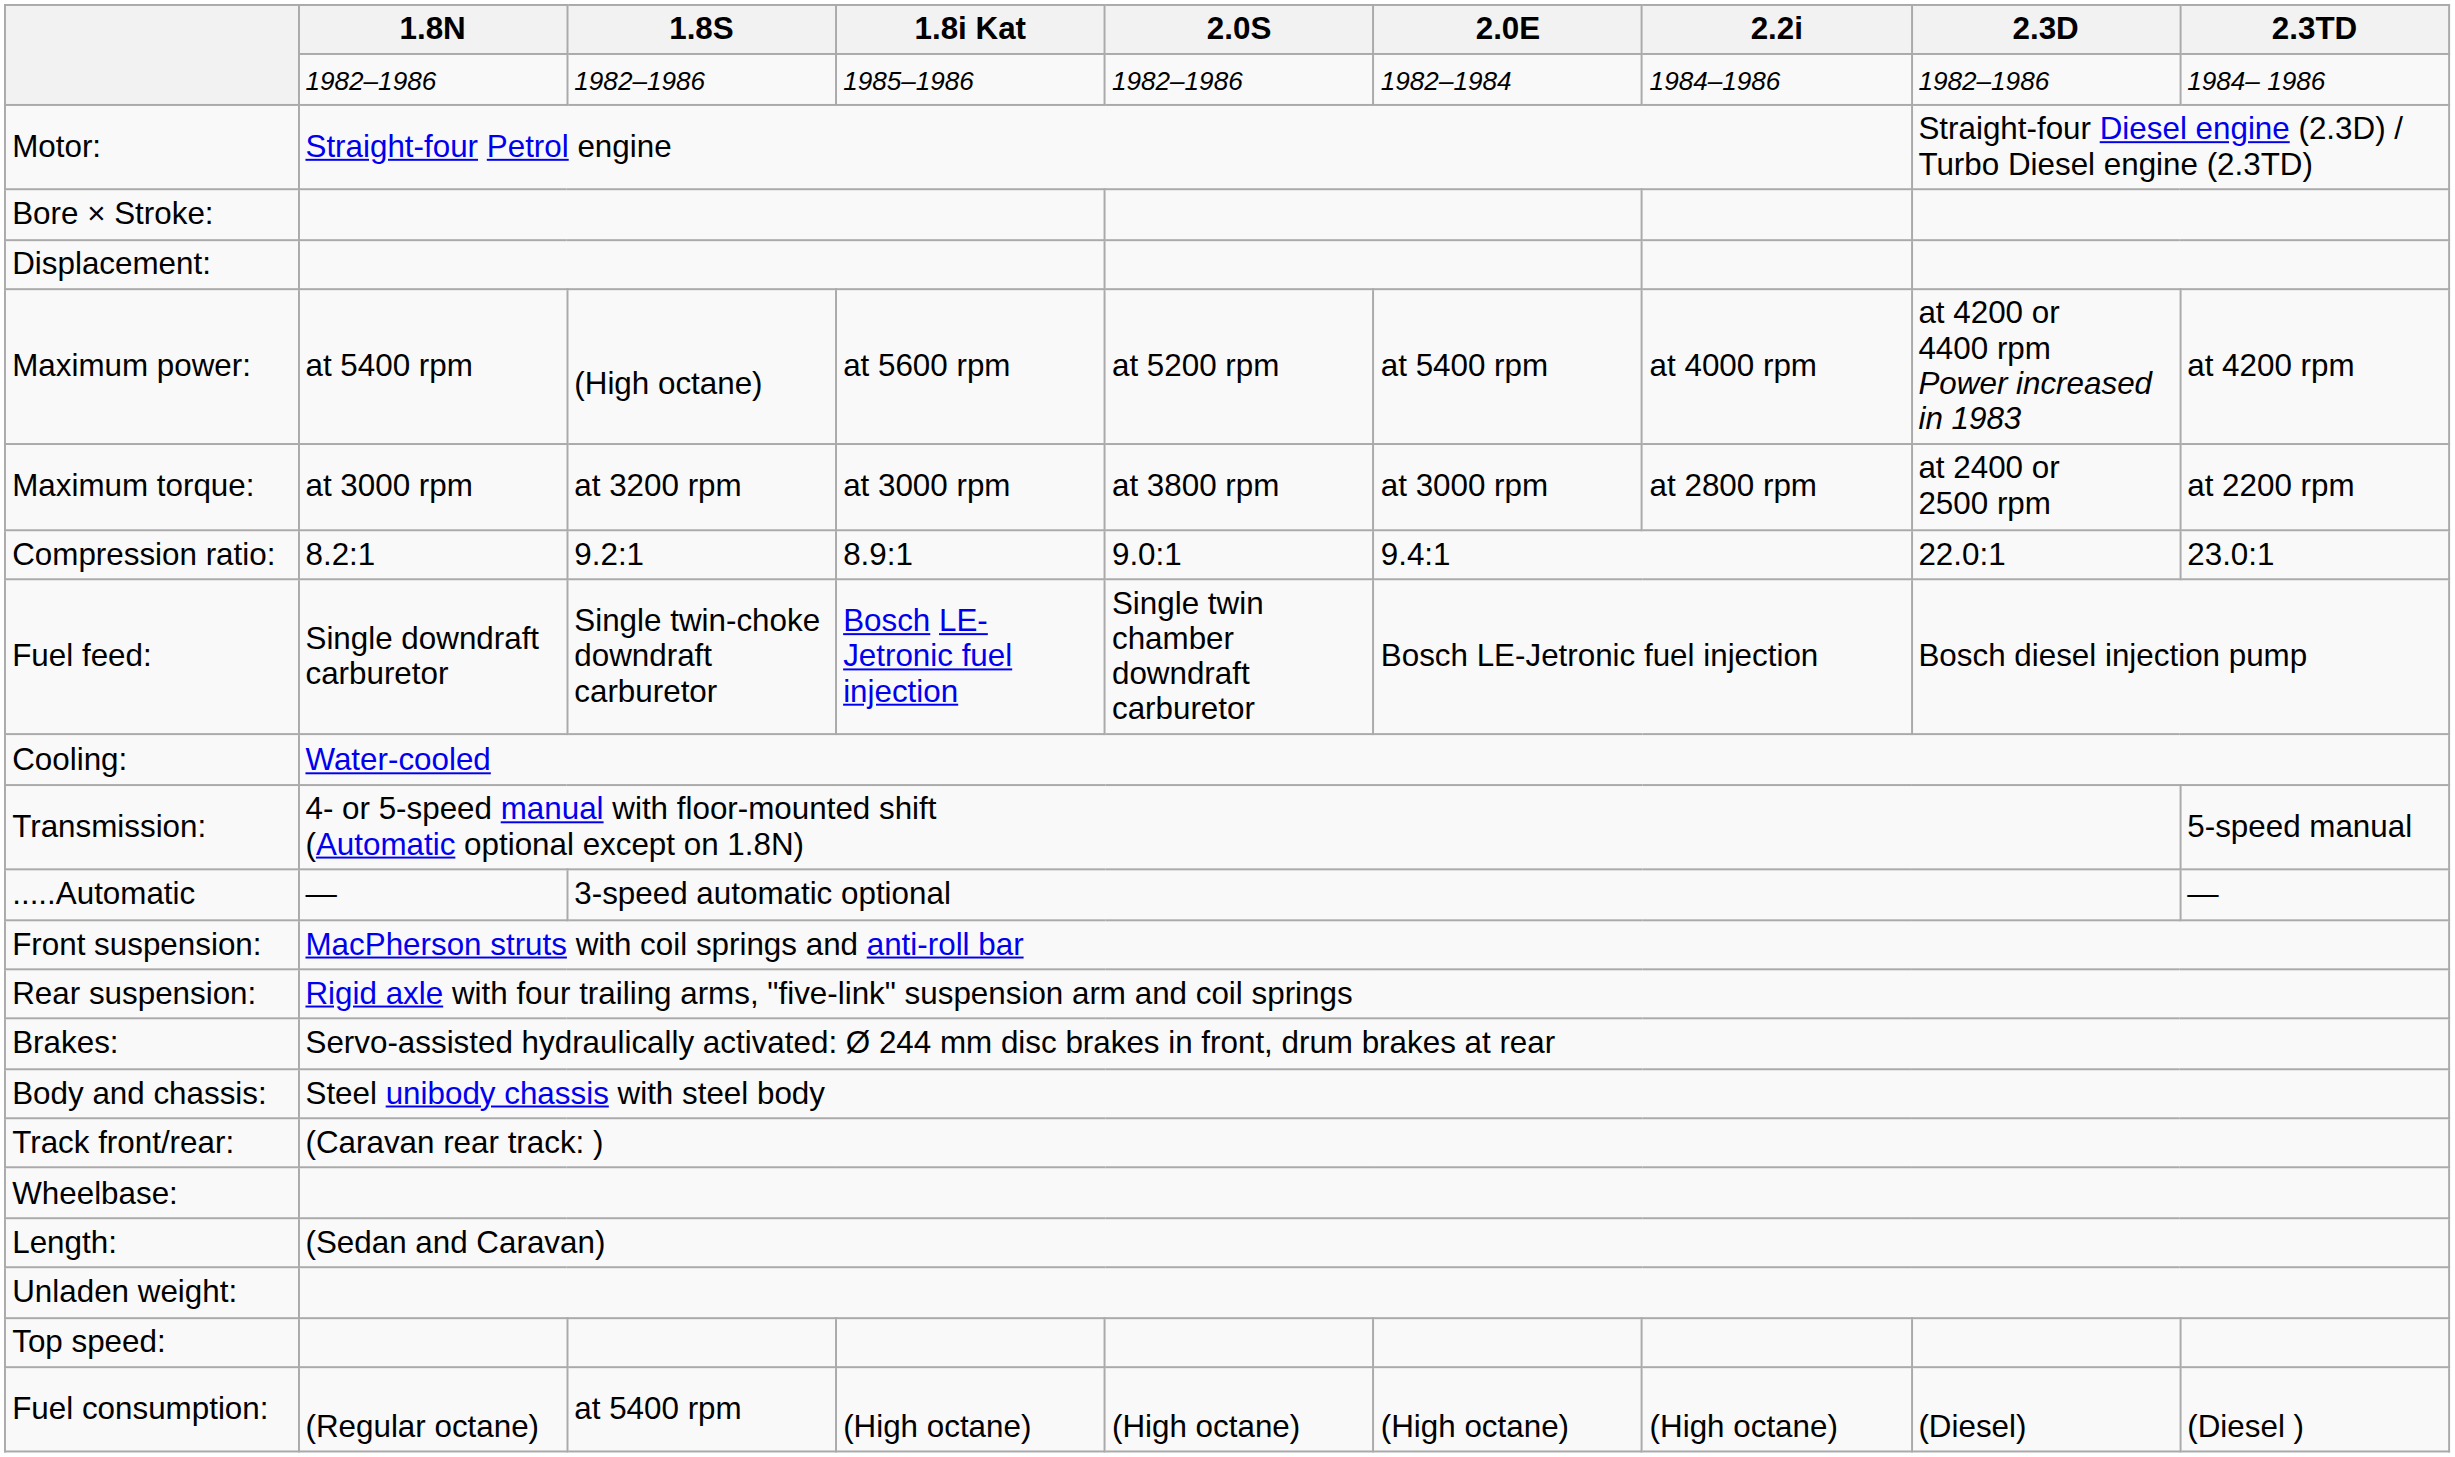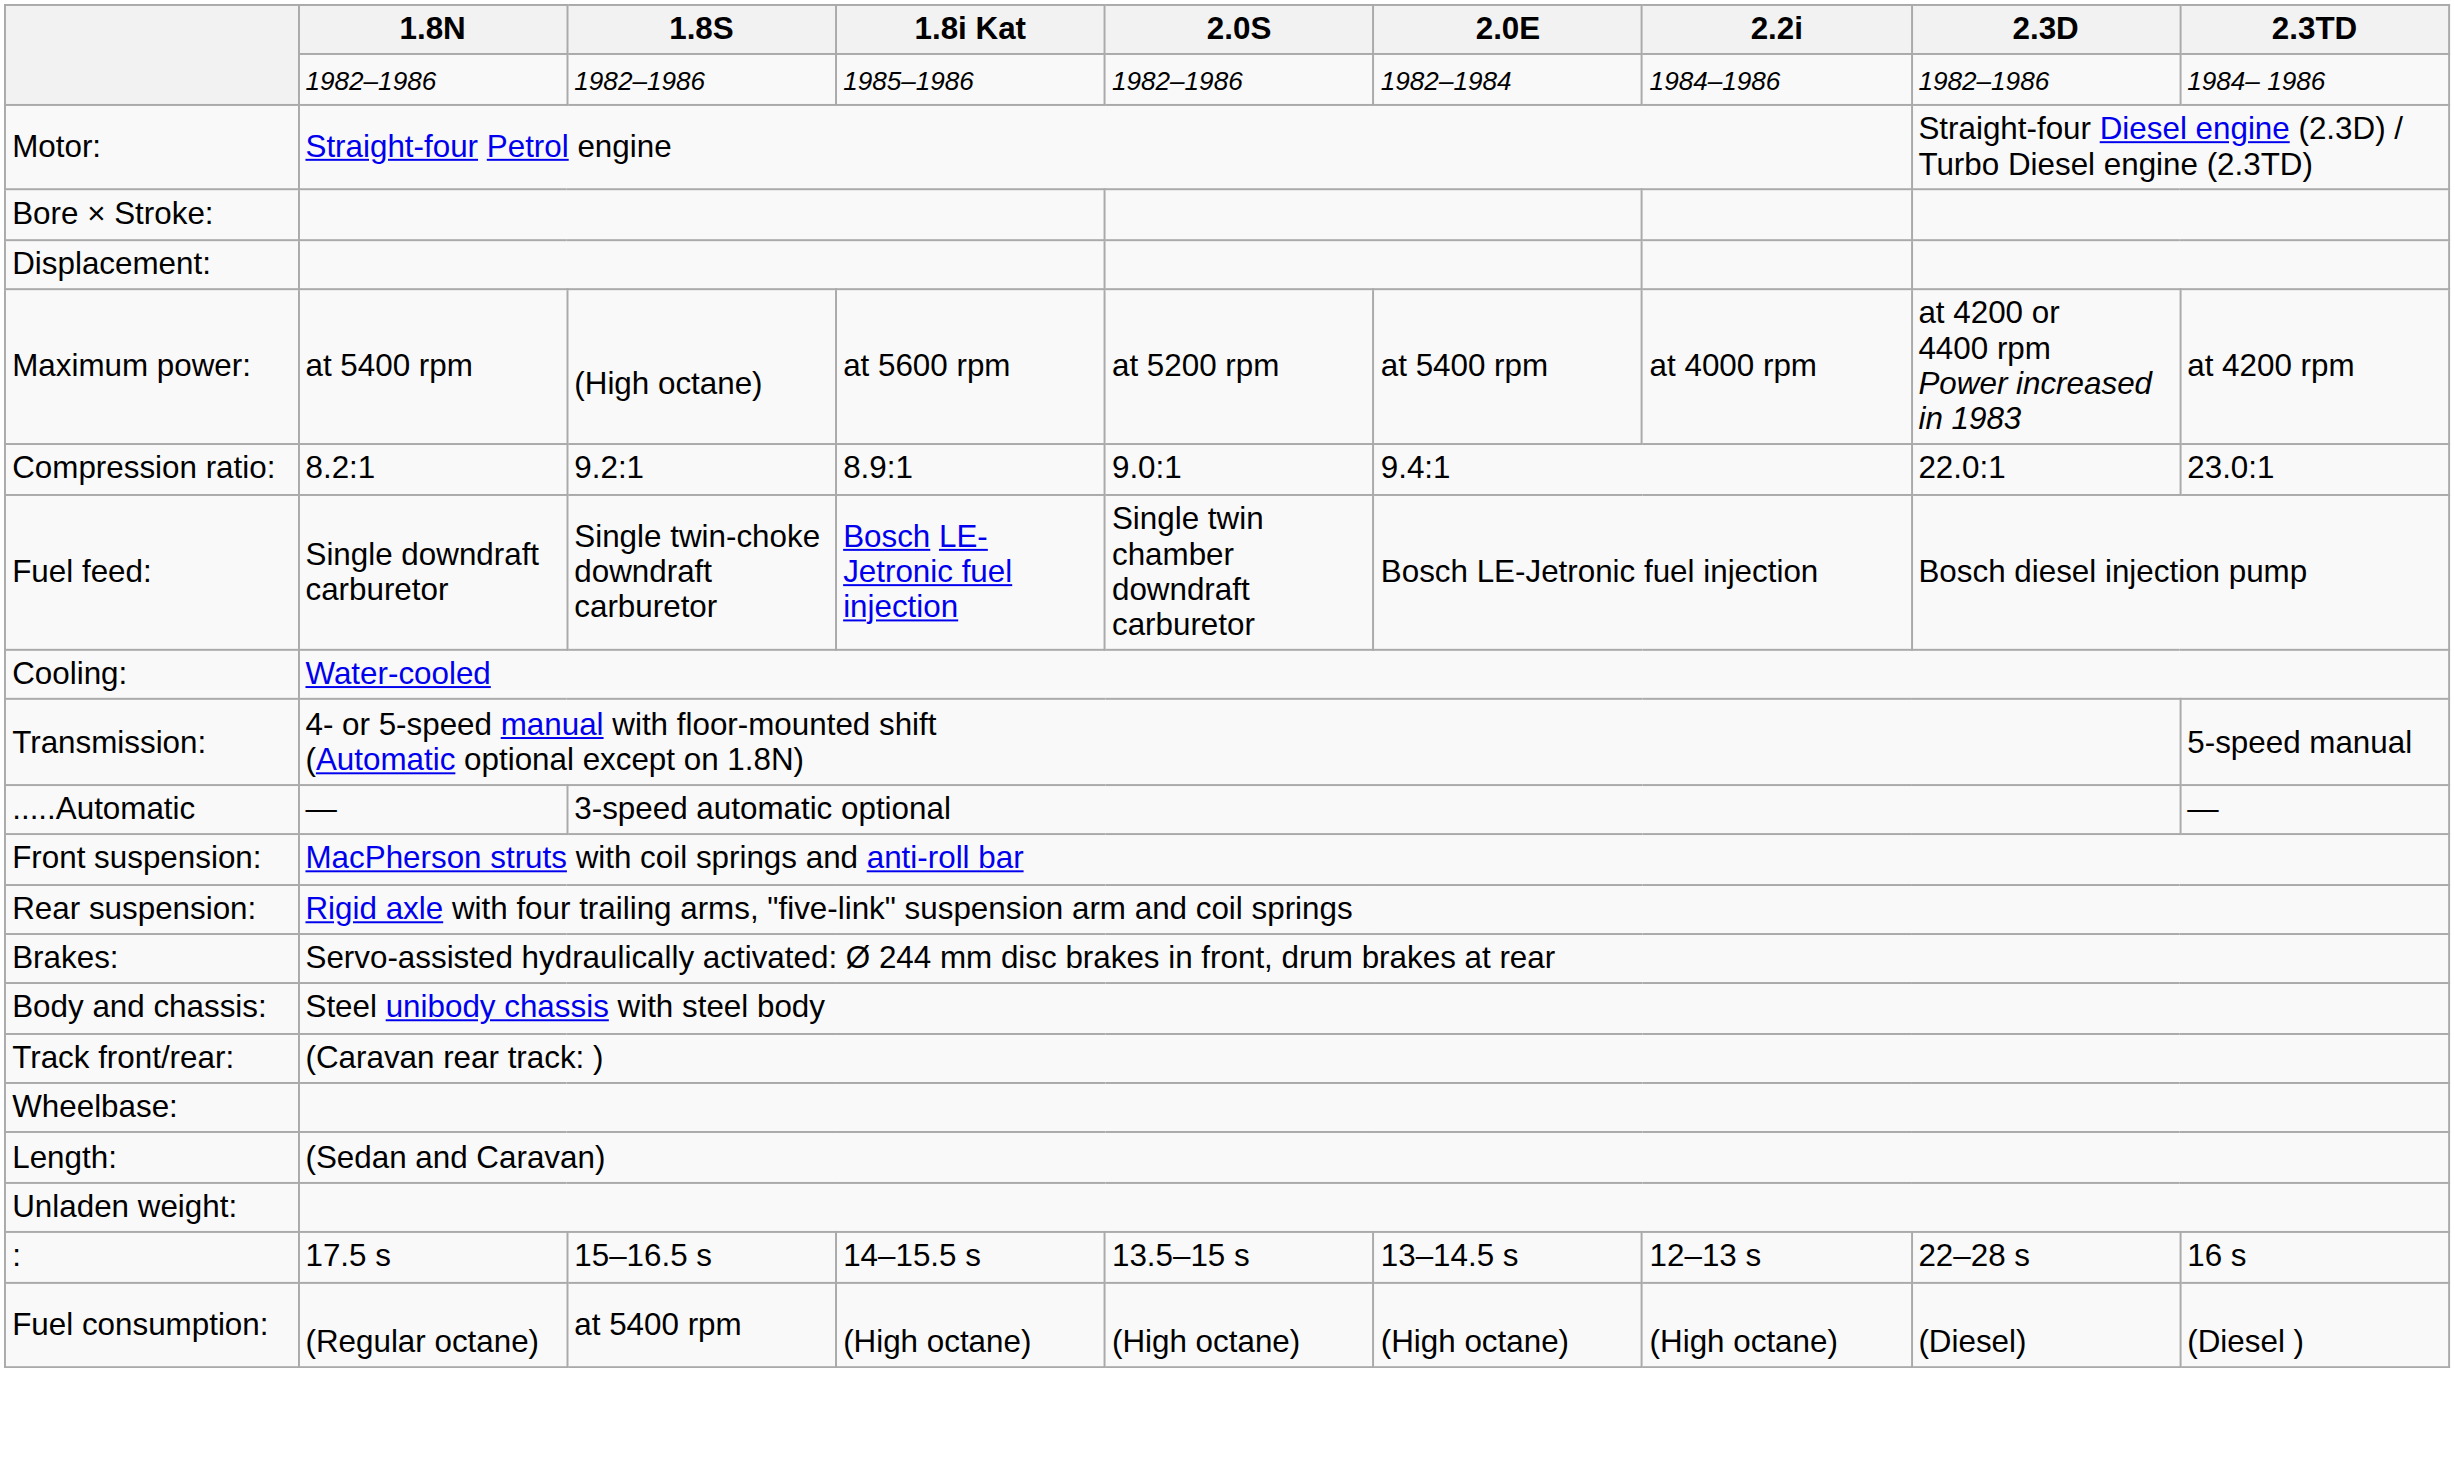- row: Maximum torque: | at 3000 rpm | at 3200 rpm | at 3000 rpm | at 3800 rpm | at 3000 rpm | at 2800 rpm | at 2400 or 2500 rpm | at 2200 rpm
- row: Top speed:
+ row: : | 17.5 s | 15–16.5 s | 14–15.5 s | 13.5–15 s | 13–14.5 s | 12–13 s | 22–28 s | 16 s
